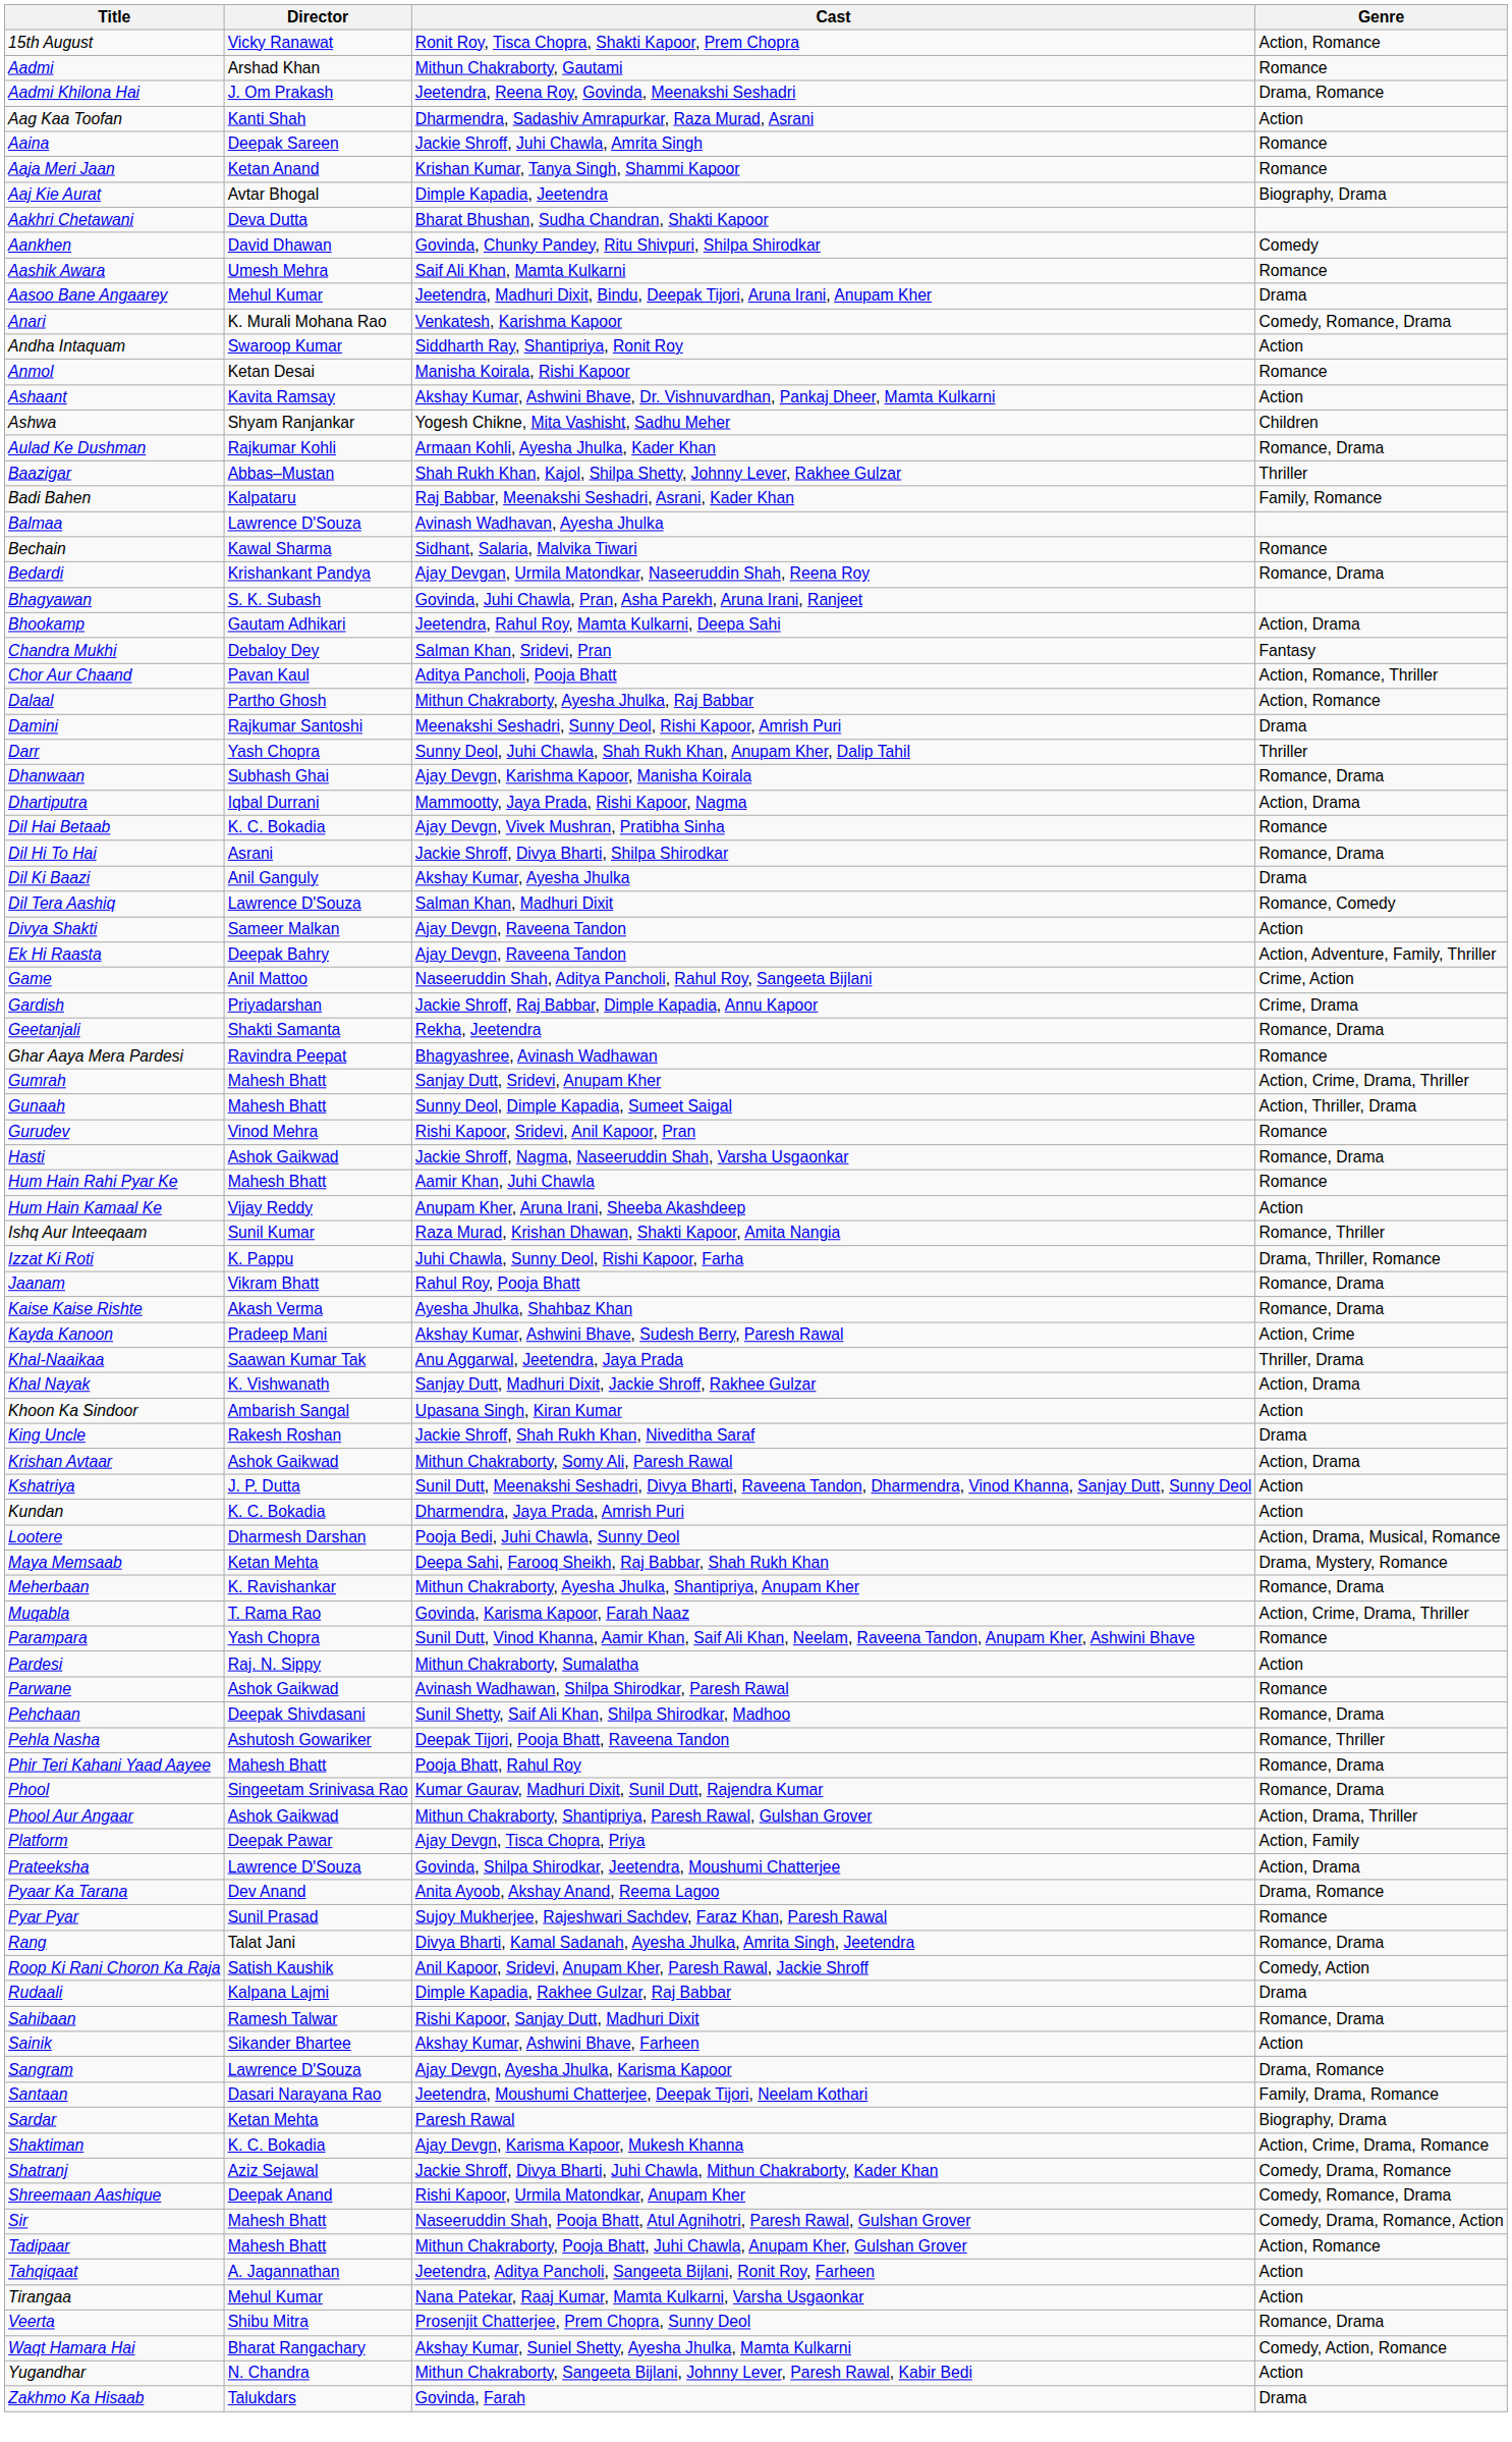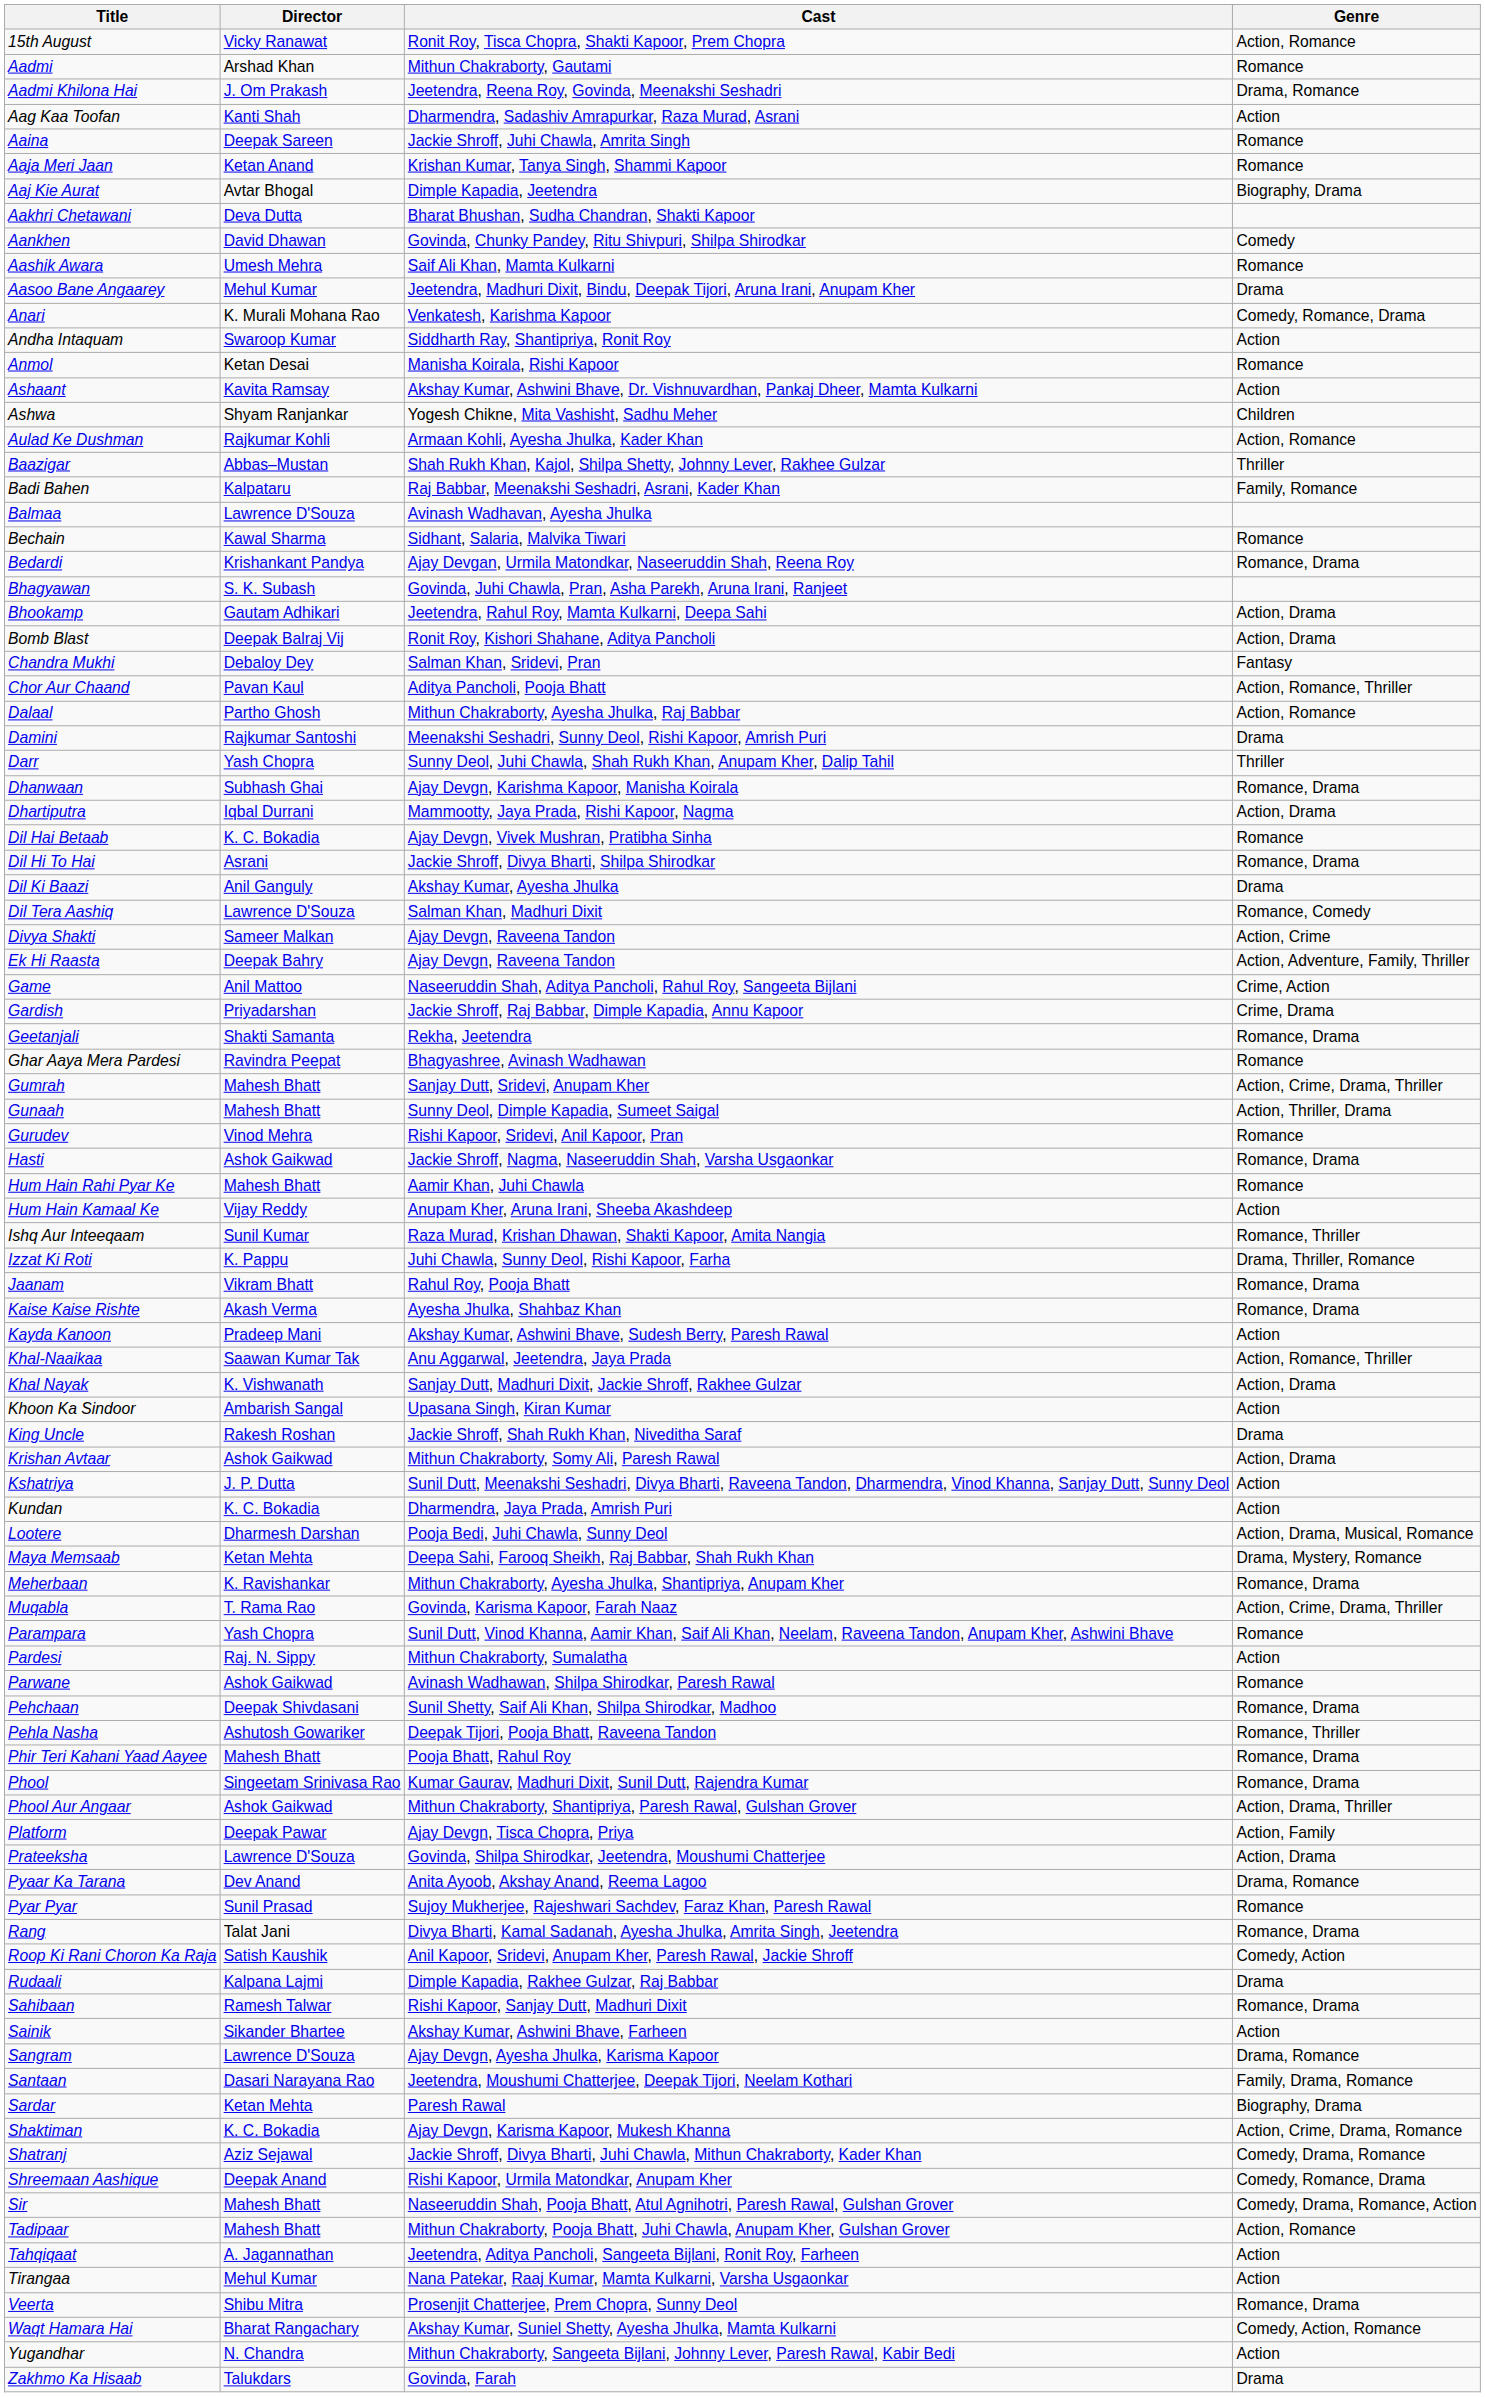Aulad Ke Dushman | Genre: Romance, Drama -> Action, Romance
+ row: Bomb Blast | Deepak Balraj Vij | Ronit Roy, Kishori Shahane, Aditya Pancholi | Action, Drama
Divya Shakti | Genre: Action -> Action, Crime
Kayda Kanoon | Genre: Action, Crime -> Action
Khal-Naaikaa | Genre: Thriller, Drama -> Action, Romance, Thriller
